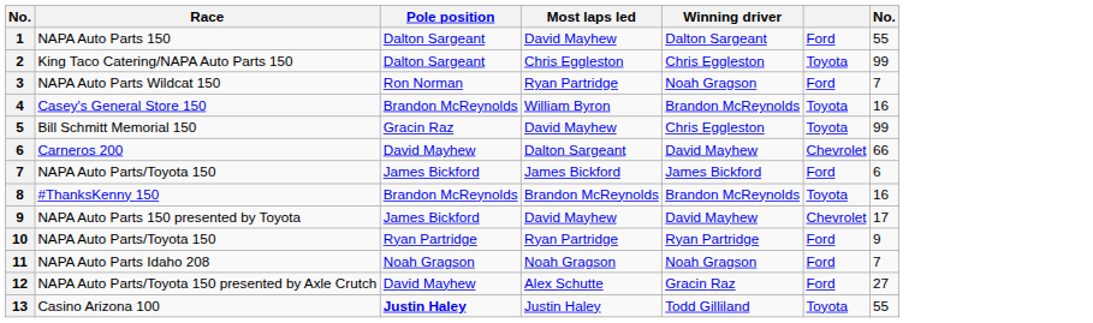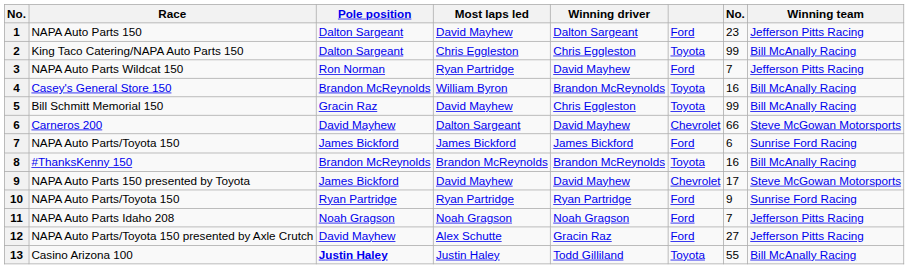+ column: Winning team | Jefferson Pitts Racing | Bill McAnally Racing | Jefferson Pitts Racing | Bill McAnally Racing | Bill McAnally Racing | Steve McGowan Motorsports | Sunrise Ford Racing | Bill McAnally Racing | Steve McGowan Motorsports | Sunrise Ford Racing | Jefferson Pitts Racing | Jefferson Pitts Racing | Bill McAnally Racing
NAPA Auto Parts 150 | column 7: 55 -> 23
NAPA Auto Parts Wildcat 150 | Winning driver: Noah Gragson -> David Mayhew
